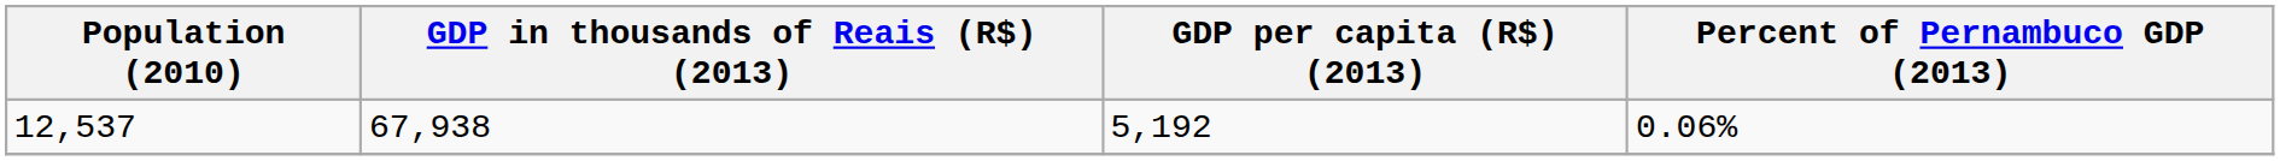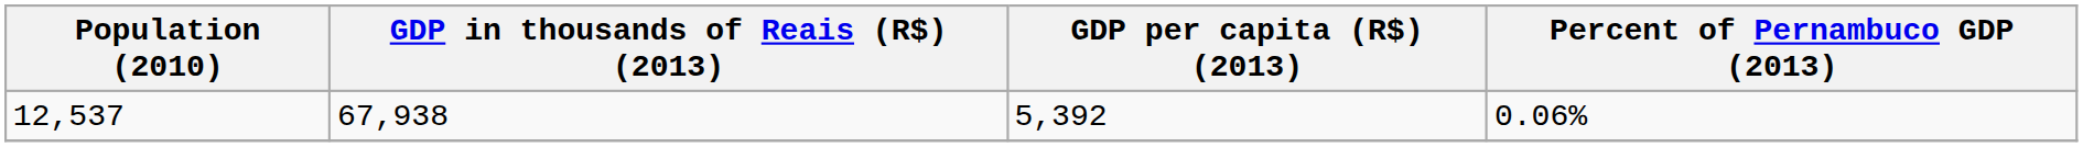12,537 | GDP per capita (R$) (2013): 5,192 -> 5,392
